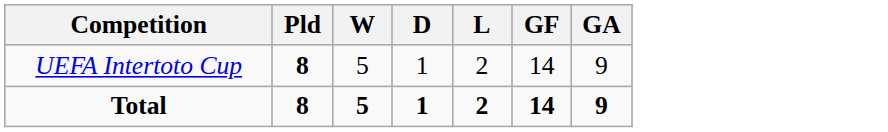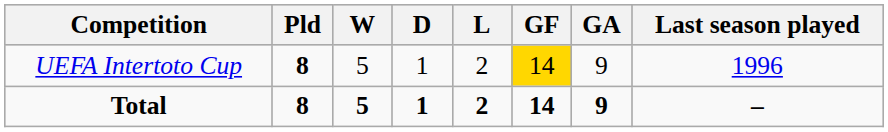+ column: Last season played | 1996 | –
UEFA Intertoto Cup | GF: no background -> gold background
